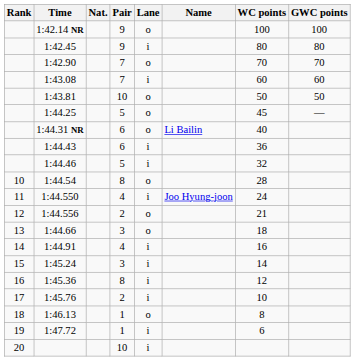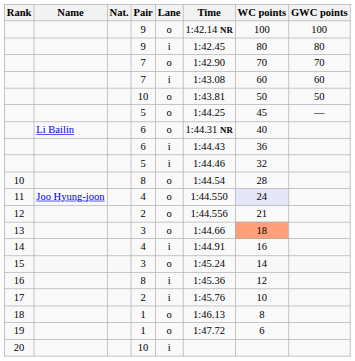columns swapped: Name <-> Time
11 | Lane: i -> o
11 | WC points: no background -> lavender background
13 | WC points: no background -> lightsalmon background
15 | Lane: i -> o
19 | Lane: i -> o
